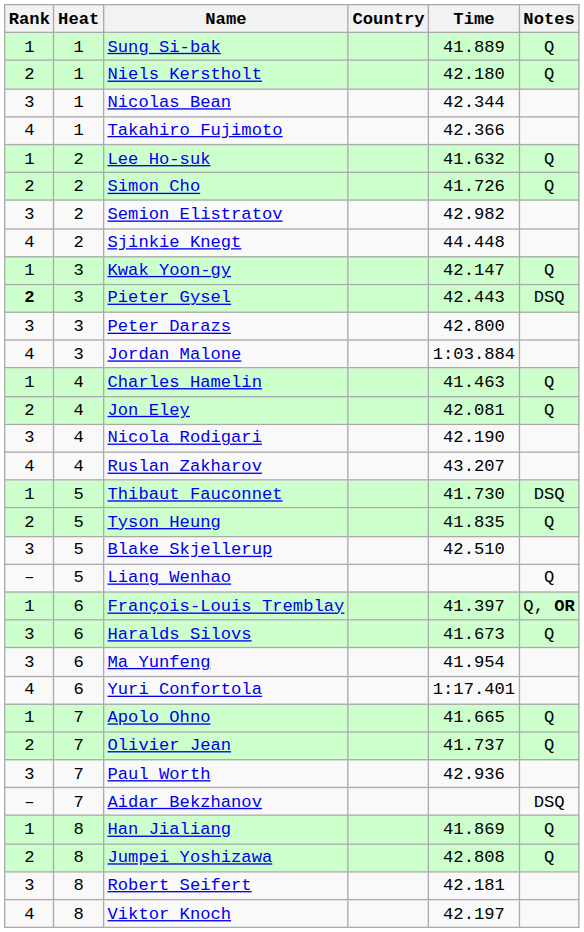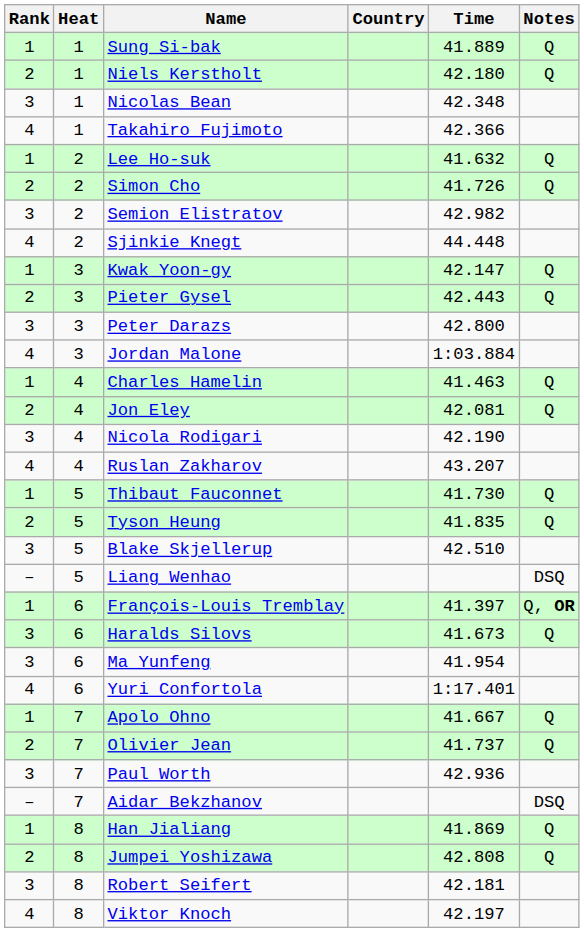Nicolas Bean | Time: 42.344 -> 42.348
Pieter Gysel | Rank: bold -> normal
Pieter Gysel | Notes: DSQ -> Q
Thibaut Fauconnet | Notes: DSQ -> Q
Liang Wenhao | Notes: Q -> DSQ
Apolo Ohno | Time: 41.665 -> 41.667
